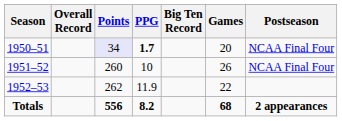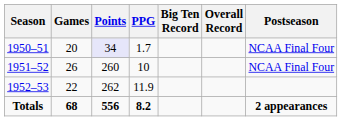columns swapped: Games <-> Overall Record
1950–51 | PPG: bold -> normal
